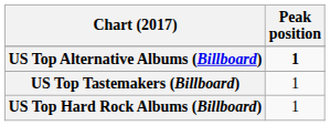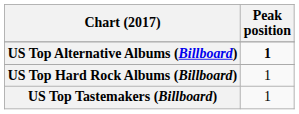rows swapped: US Top Hard Rock Albums (Billboard) <-> US Top Tastemakers (Billboard)
